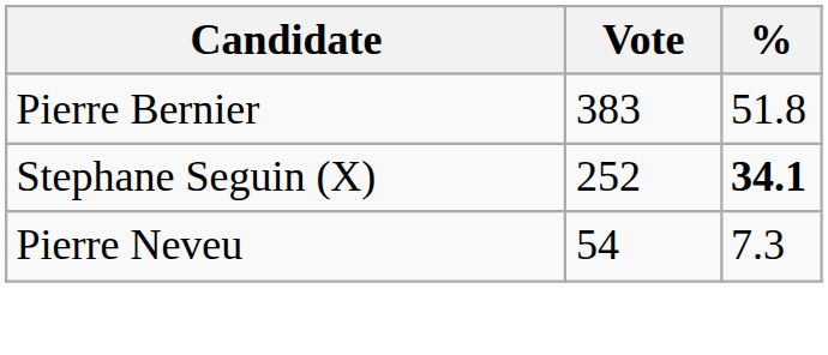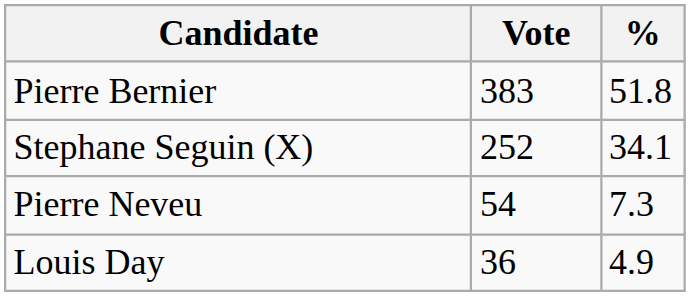Stephane Seguin (X) | %: bold -> normal
+ row: Louis Day | 36 | 4.9
